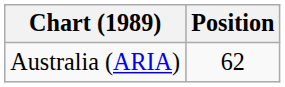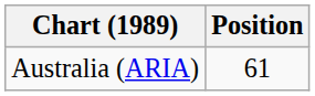Australia (ARIA) | Position: 62 -> 61
